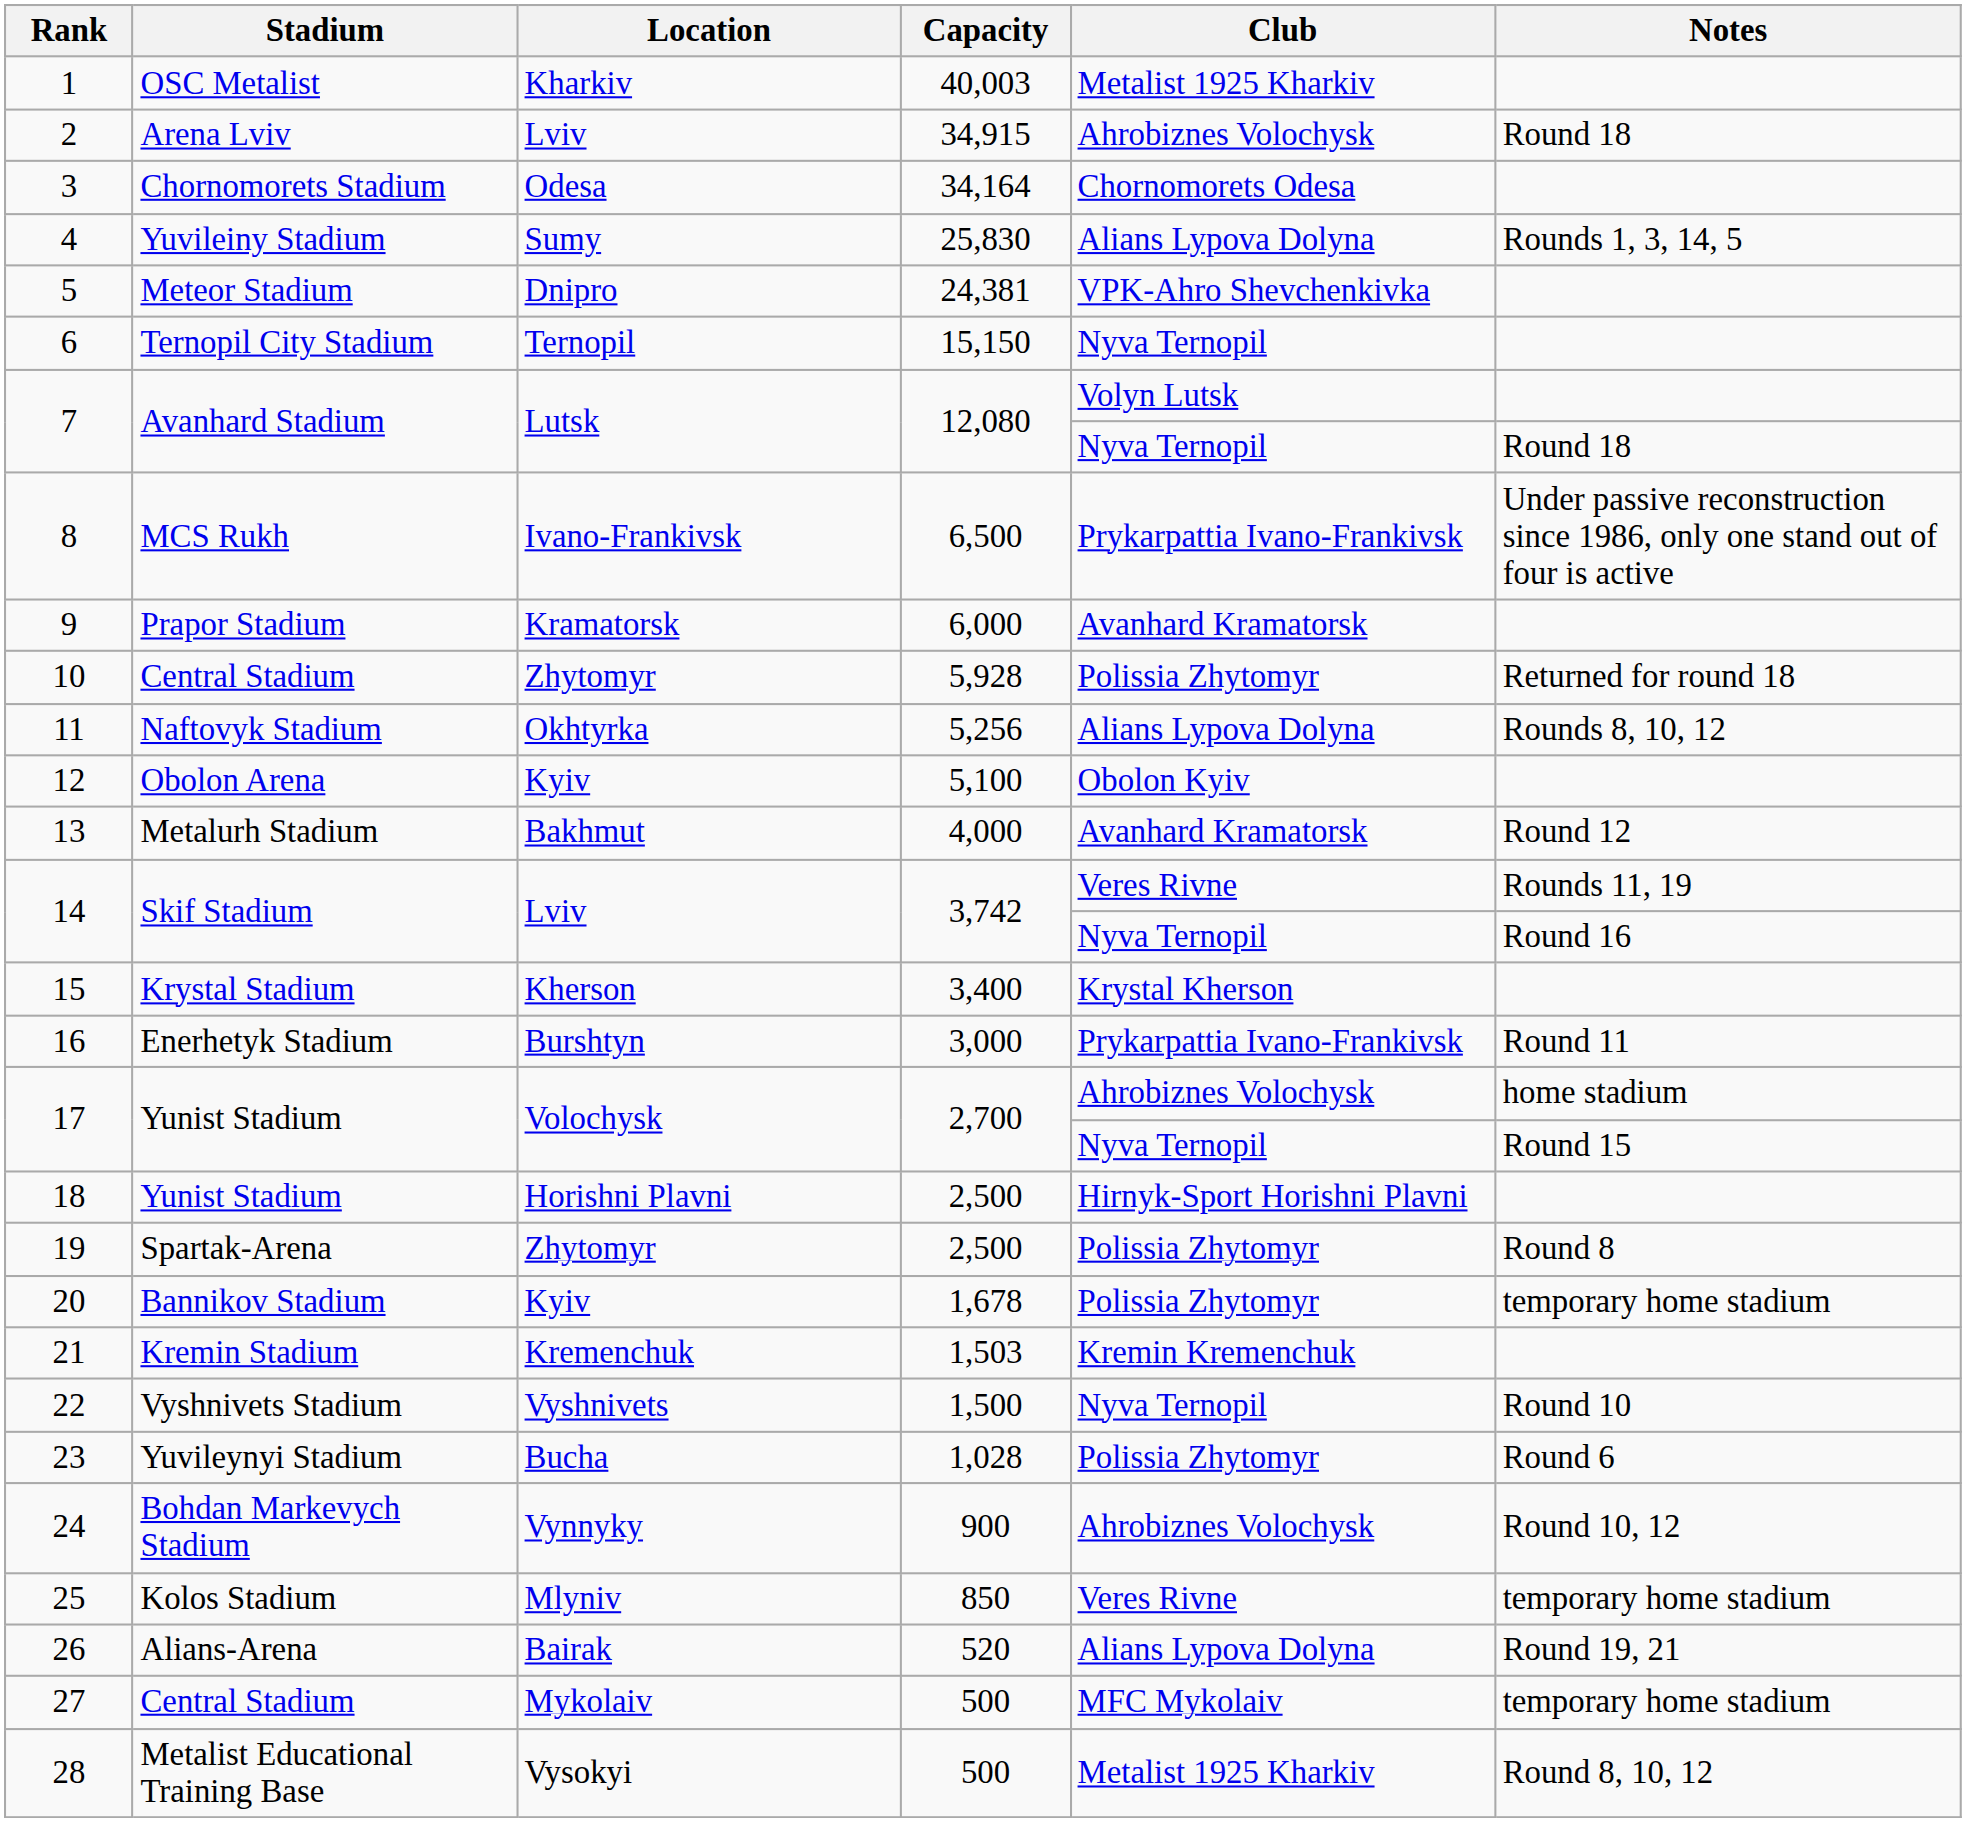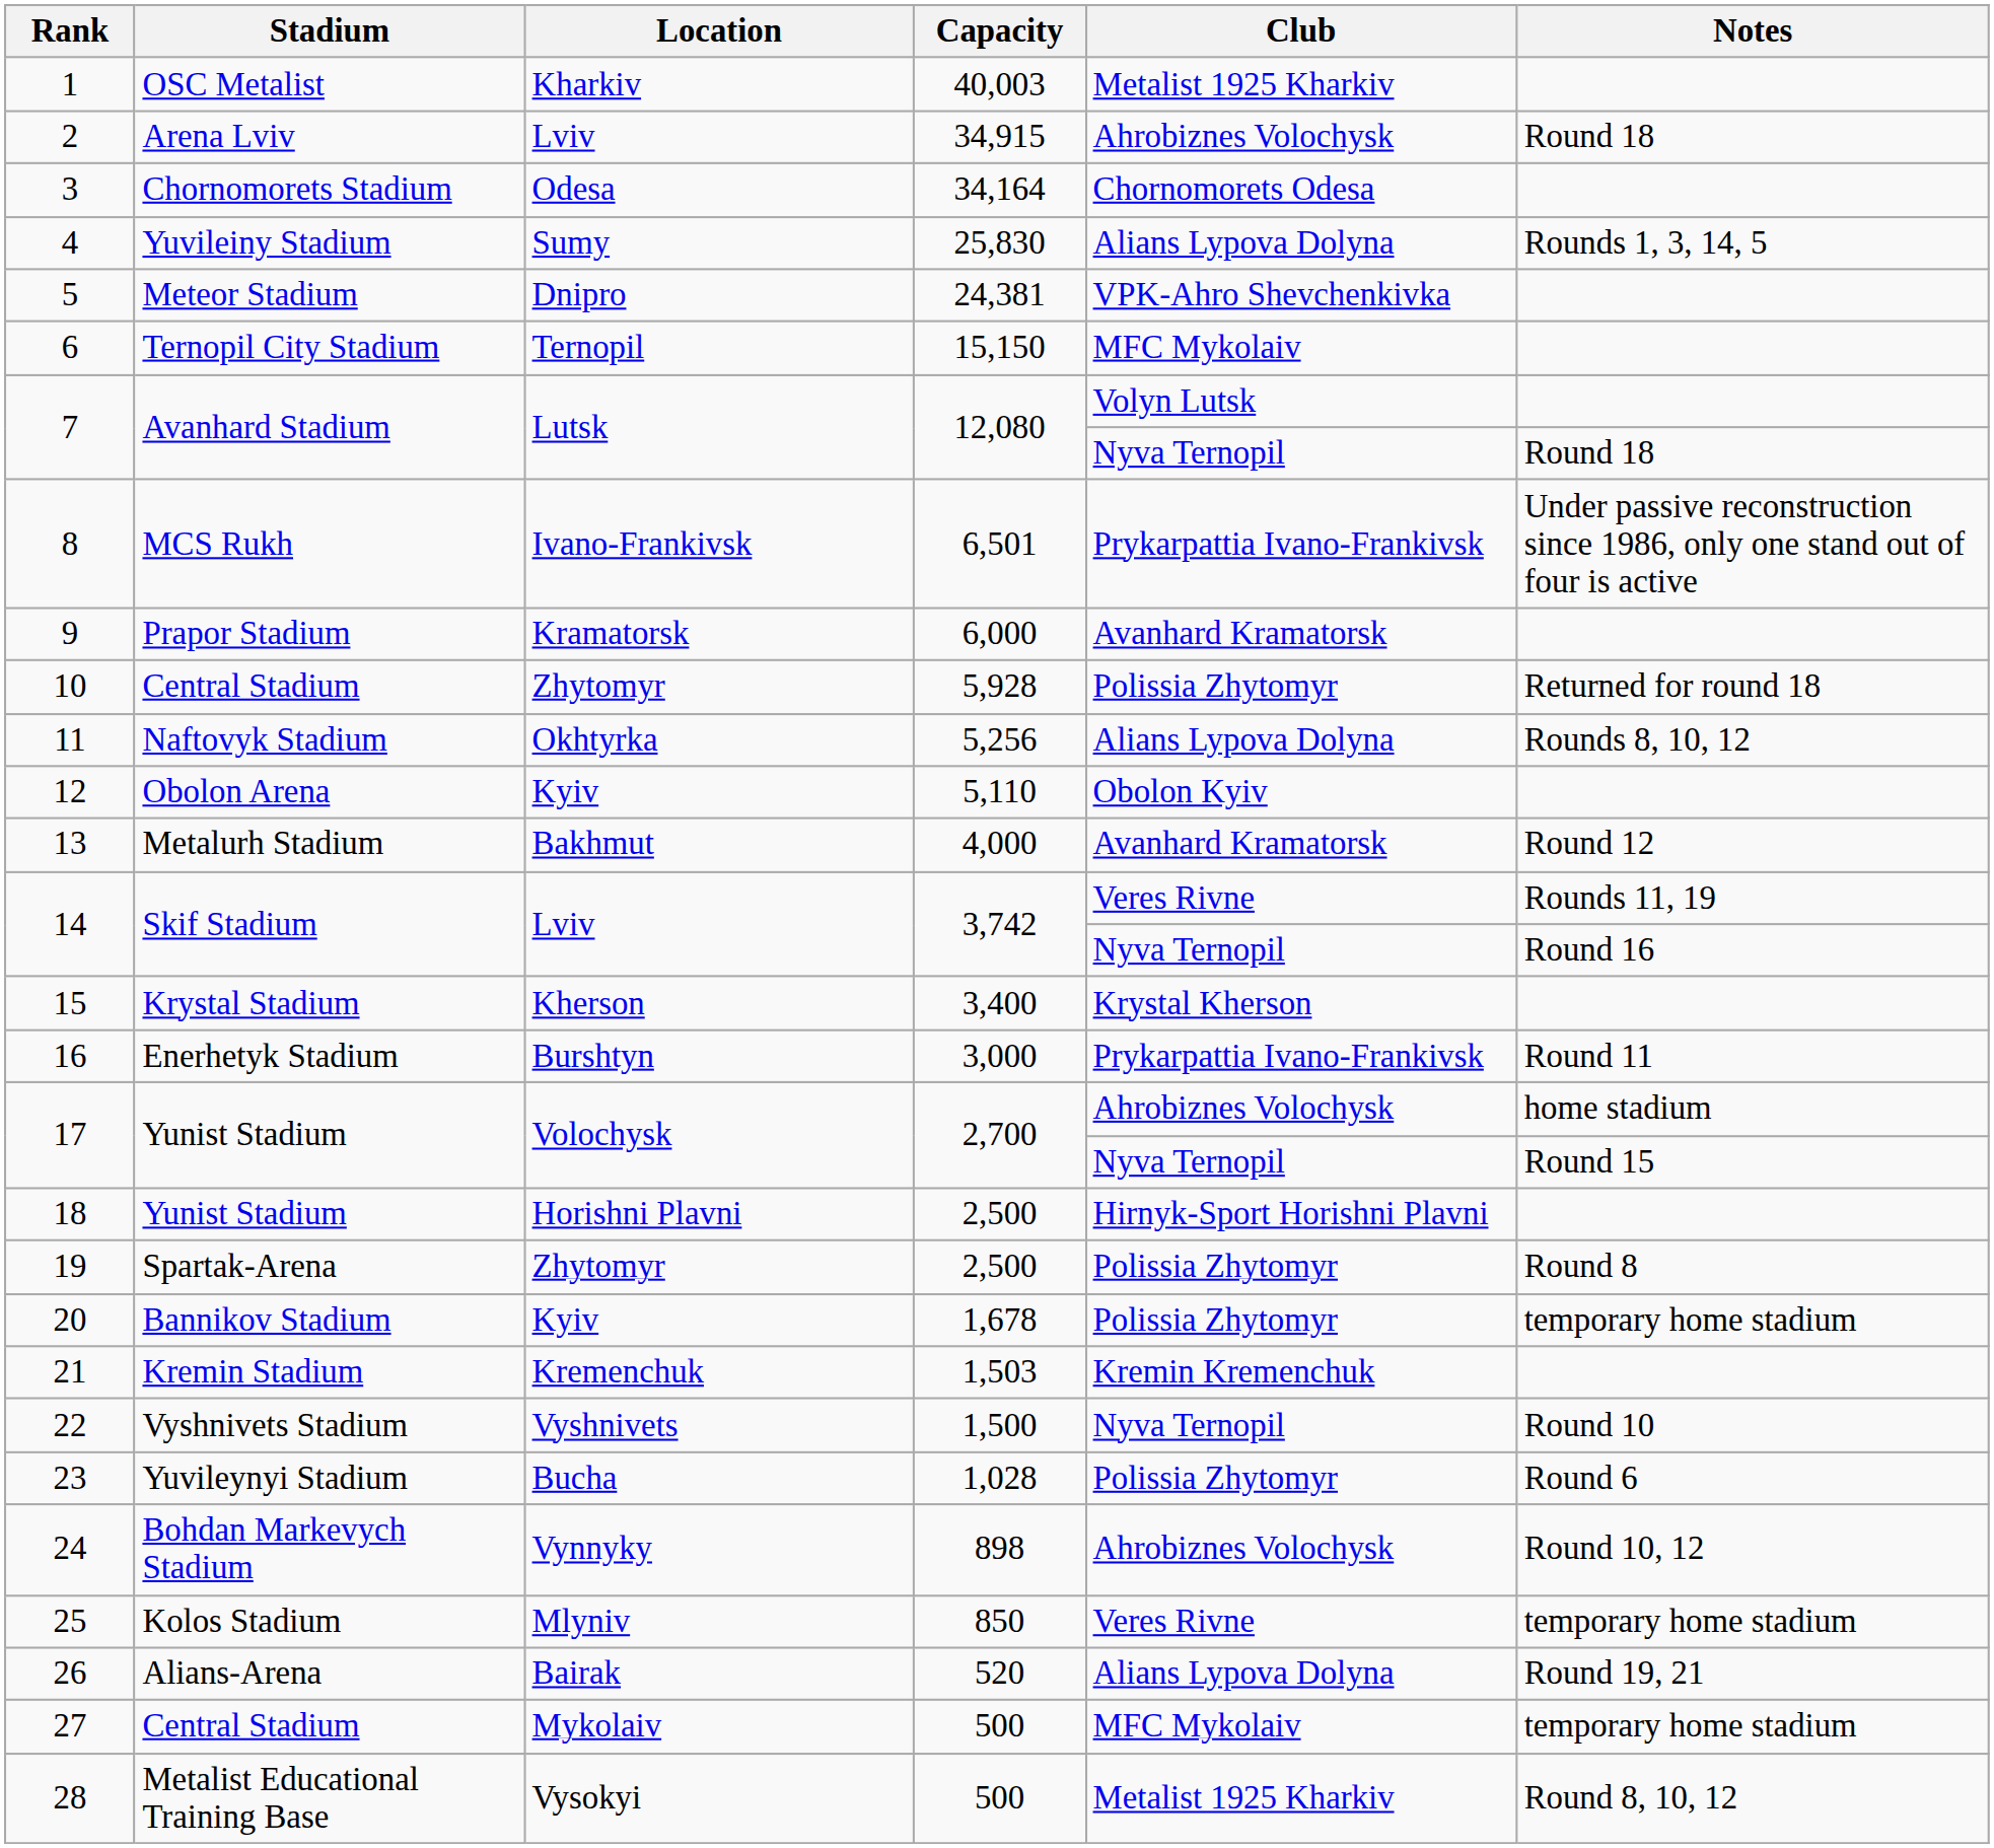6 | Club: Nyva Ternopil -> MFC Mykolaiv
8 | Capacity: 6,500 -> 6,501
12 | Capacity: 5,100 -> 5,110
24 | Capacity: 900 -> 898
